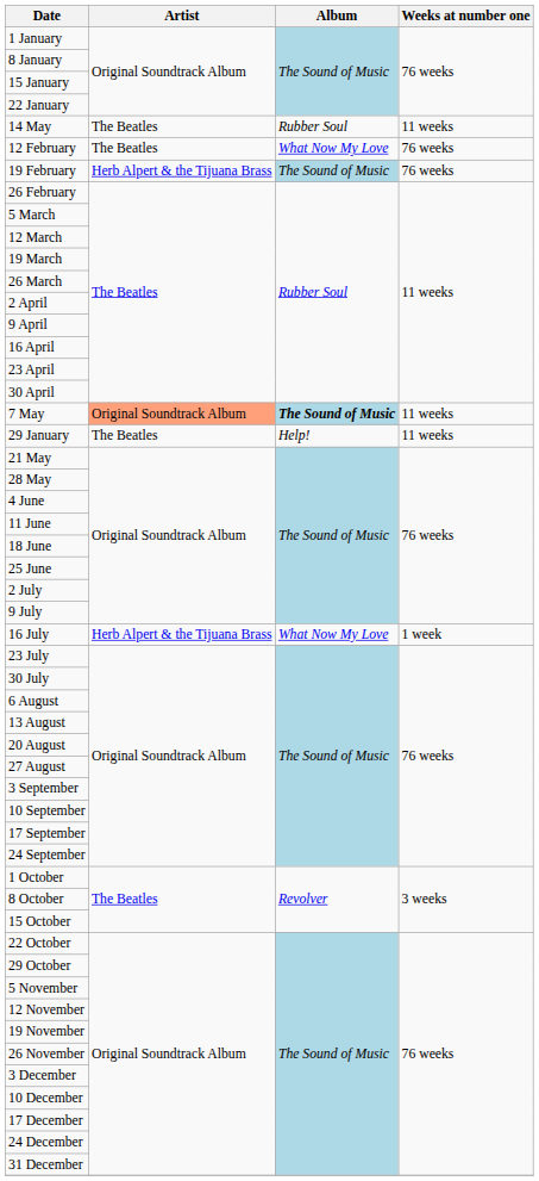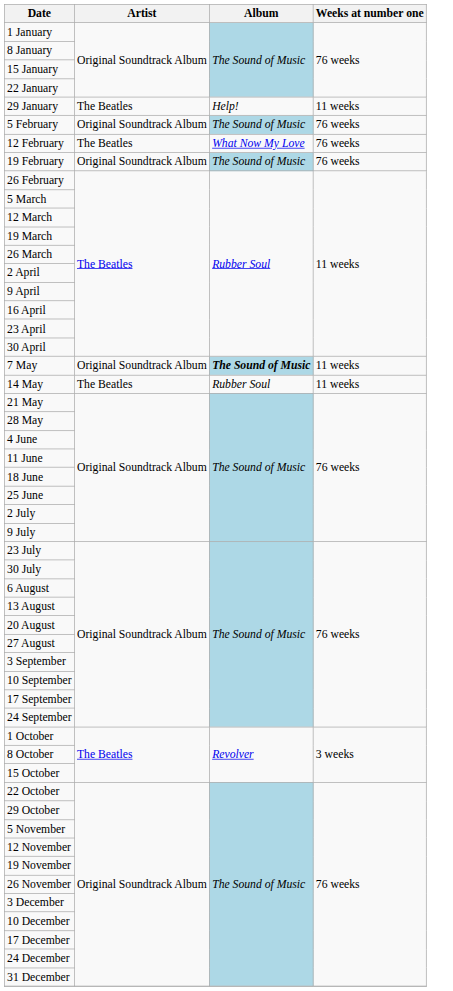rows swapped: 29 January <-> 14 May
+ row: 5 February | Original Soundtrack Album | The Sound of Music | 76 weeks
19 February | Artist: Herb Alpert & the Tijuana Brass -> Original Soundtrack Album
7 May | Artist: lightsalmon background -> no background
- row: 16 July | Herb Alpert & the Tijuana Brass | What Now My Love | 1 week
